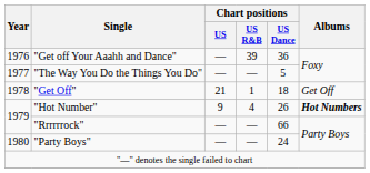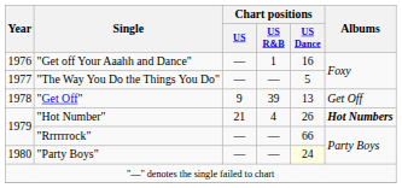"Get off Your Aaahh and Dance" | Chart positions / US R&B: 39 -> 1
"Get off Your Aaahh and Dance" | Chart positions / US Dance: 36 -> 16
"Get Off" | Chart positions / US: 21 -> 9
"Get Off" | Chart positions / US R&B: 1 -> 39
"Get Off" | Chart positions / US Dance: 18 -> 13
"Hot Number" | Chart positions / US: 9 -> 21
"Party Boys" | Chart positions / US Dance: no background -> lightyellow background
